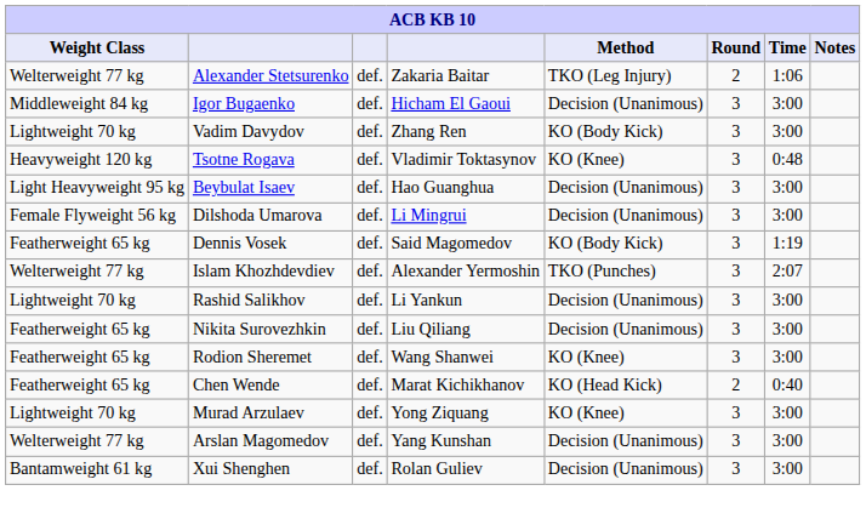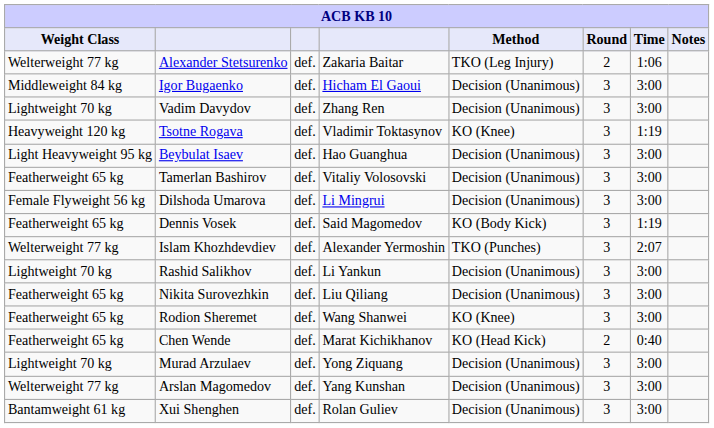Vadim Davydov | Method: KO (Body Kick) -> Decision (Unanimous)
Tsotne Rogava | Time: 0:48 -> 1:19
+ row: Featherweight 65 kg | Tamerlan Bashirov | def. | Vitaliy Volosovski | Decision (Unanimous) | 3 | 3:00
Murad Arzulaev | Method: KO (Knee) -> Decision (Unanimous)
